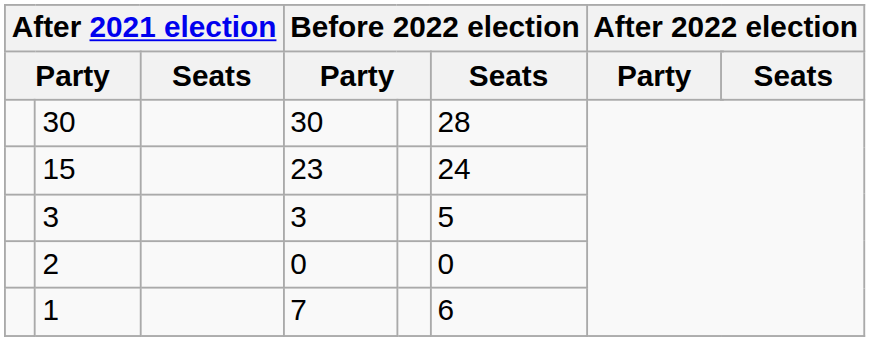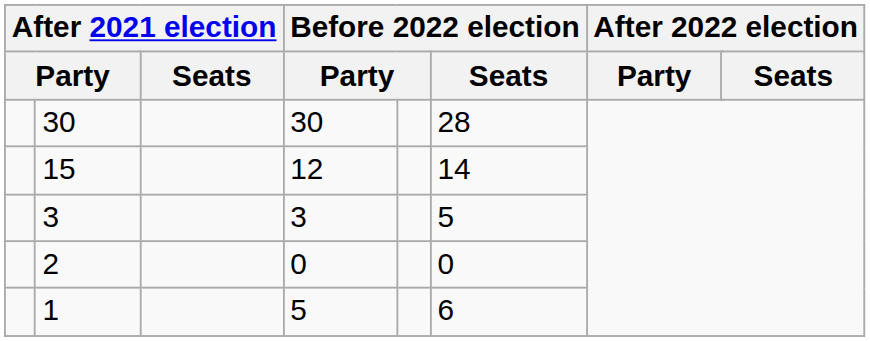15 | column 4: 23 -> 12
15 | Before 2022 election / Seats: 24 -> 14
1 | column 4: 7 -> 5
